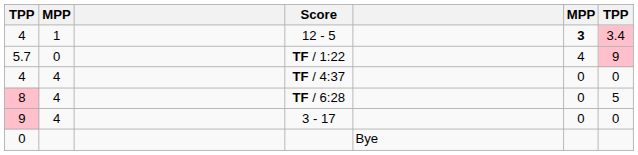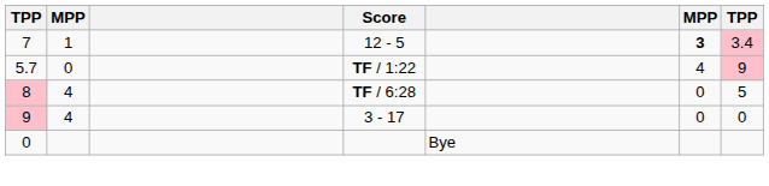12 - 5 | column 1: 4 -> 7
- row: 4 | 4 | TF / 4:37 | 0 | 0
